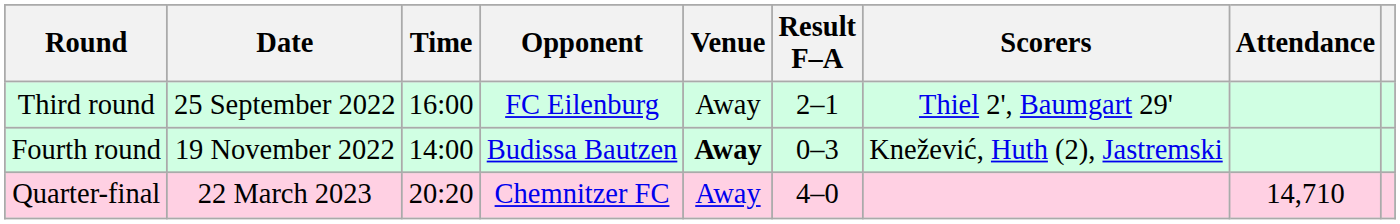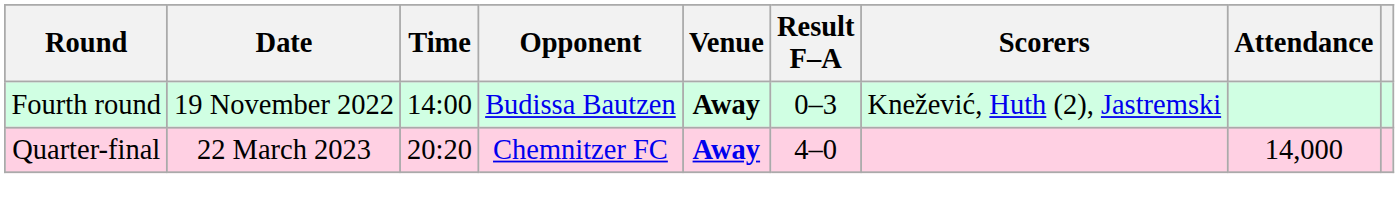- row: Third round | 25 September 2022 | 16:00 | FC Eilenburg | Away | 2–1 | Thiel 2', Baumgart 29'
Quarter-final | Venue: normal -> bold
Quarter-final | Attendance: 14,710 -> 14,000
